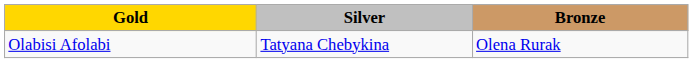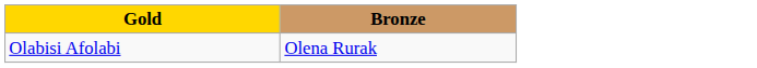- column: Silver | Tatyana Chebykina
